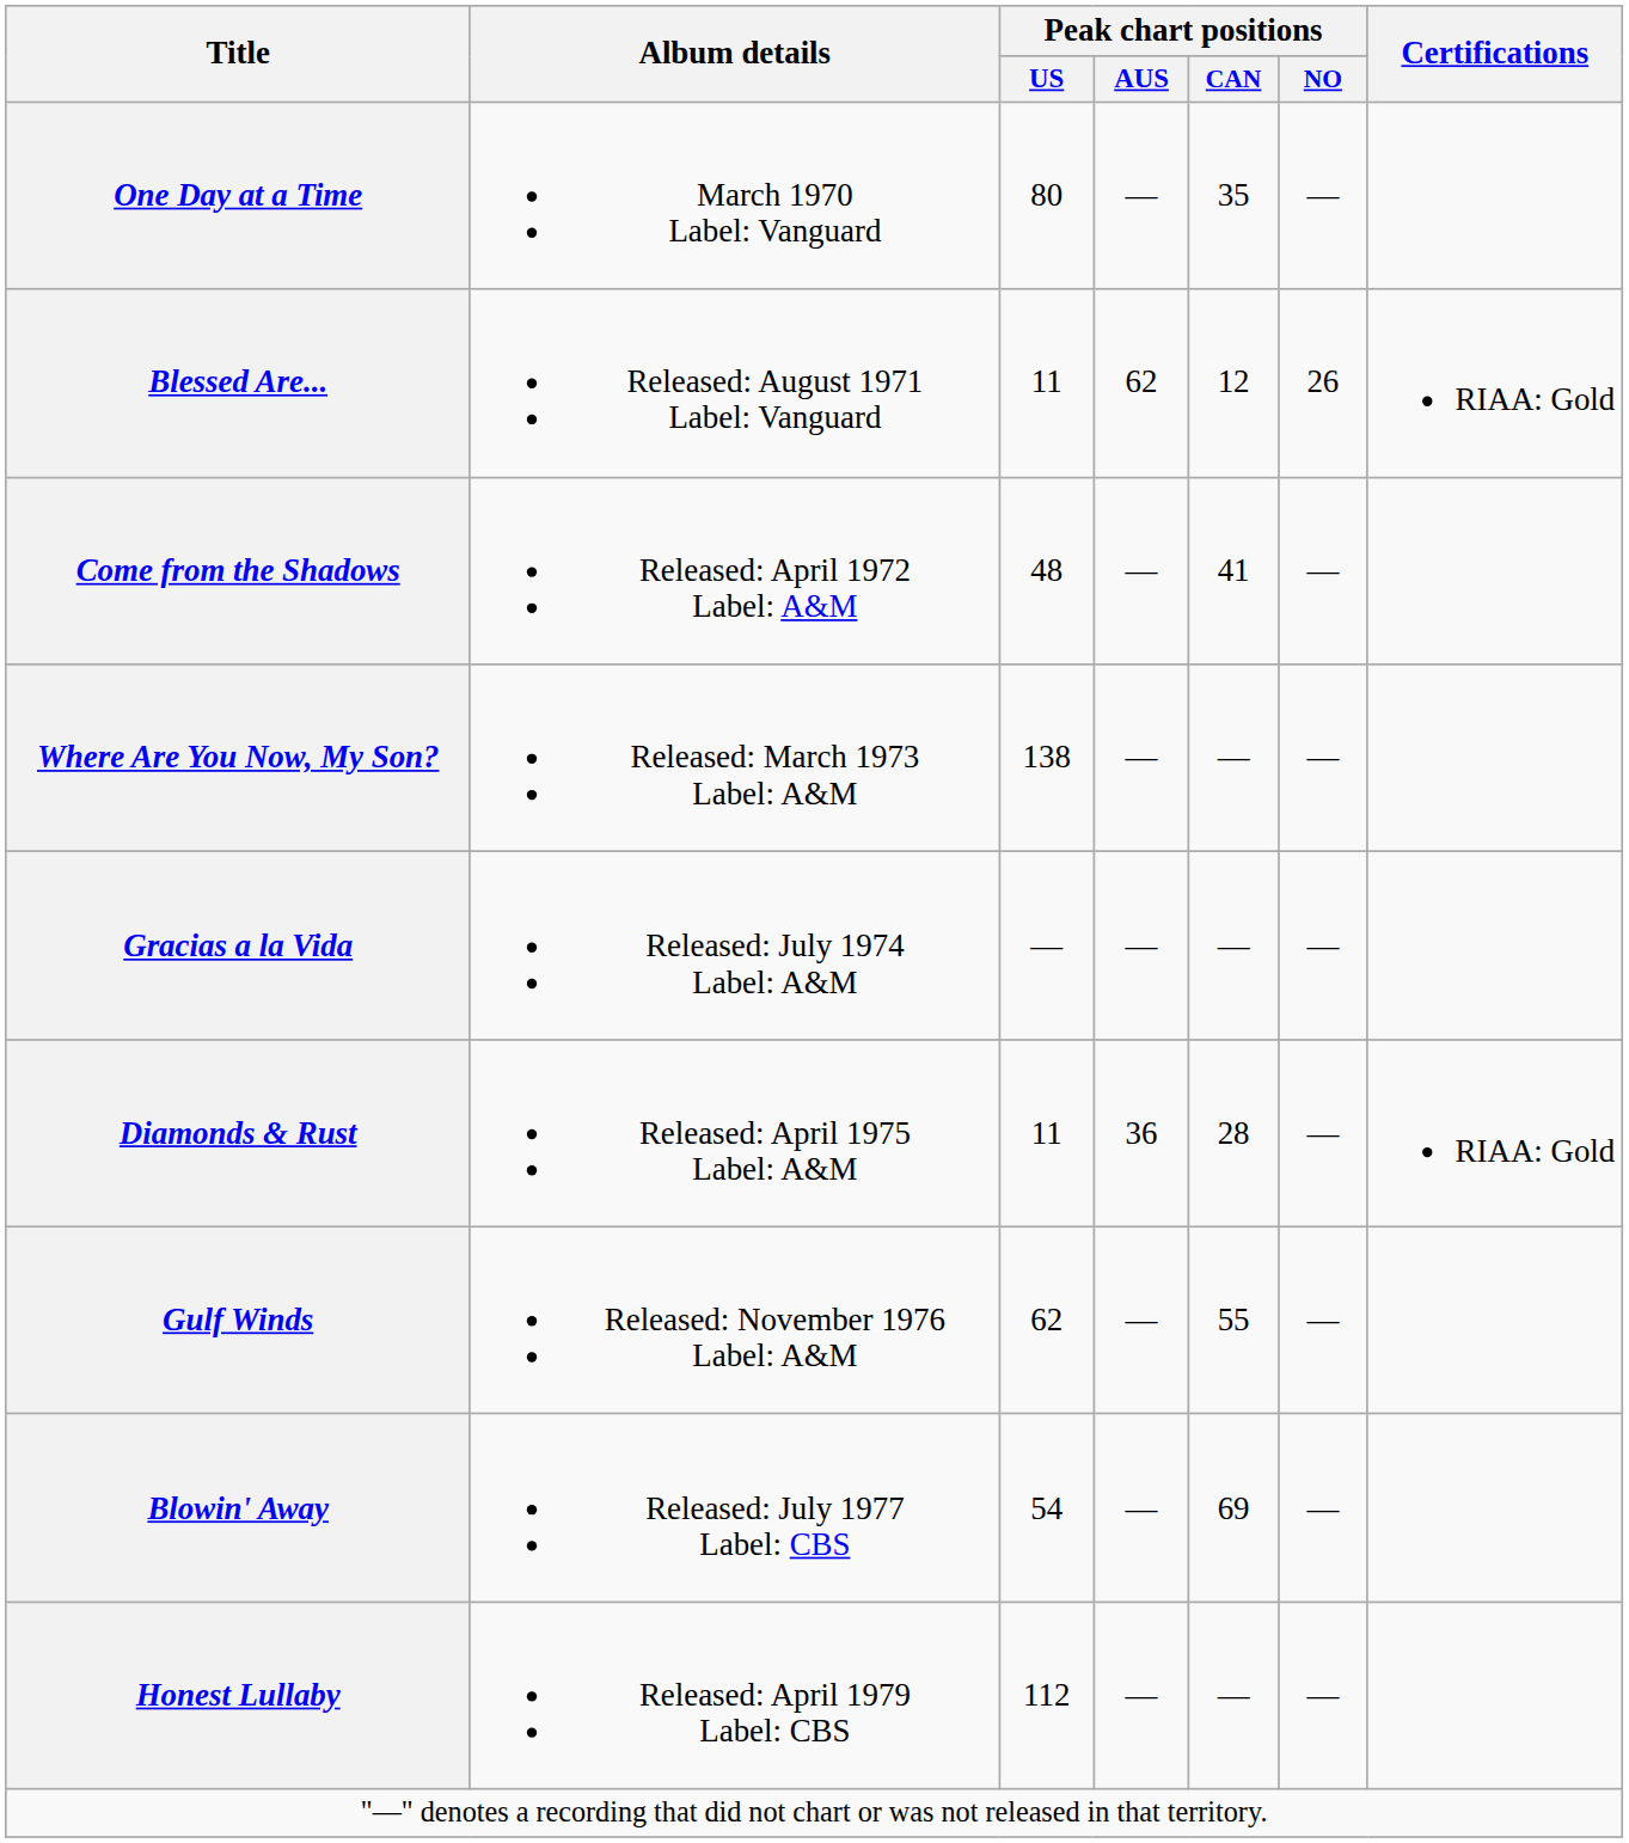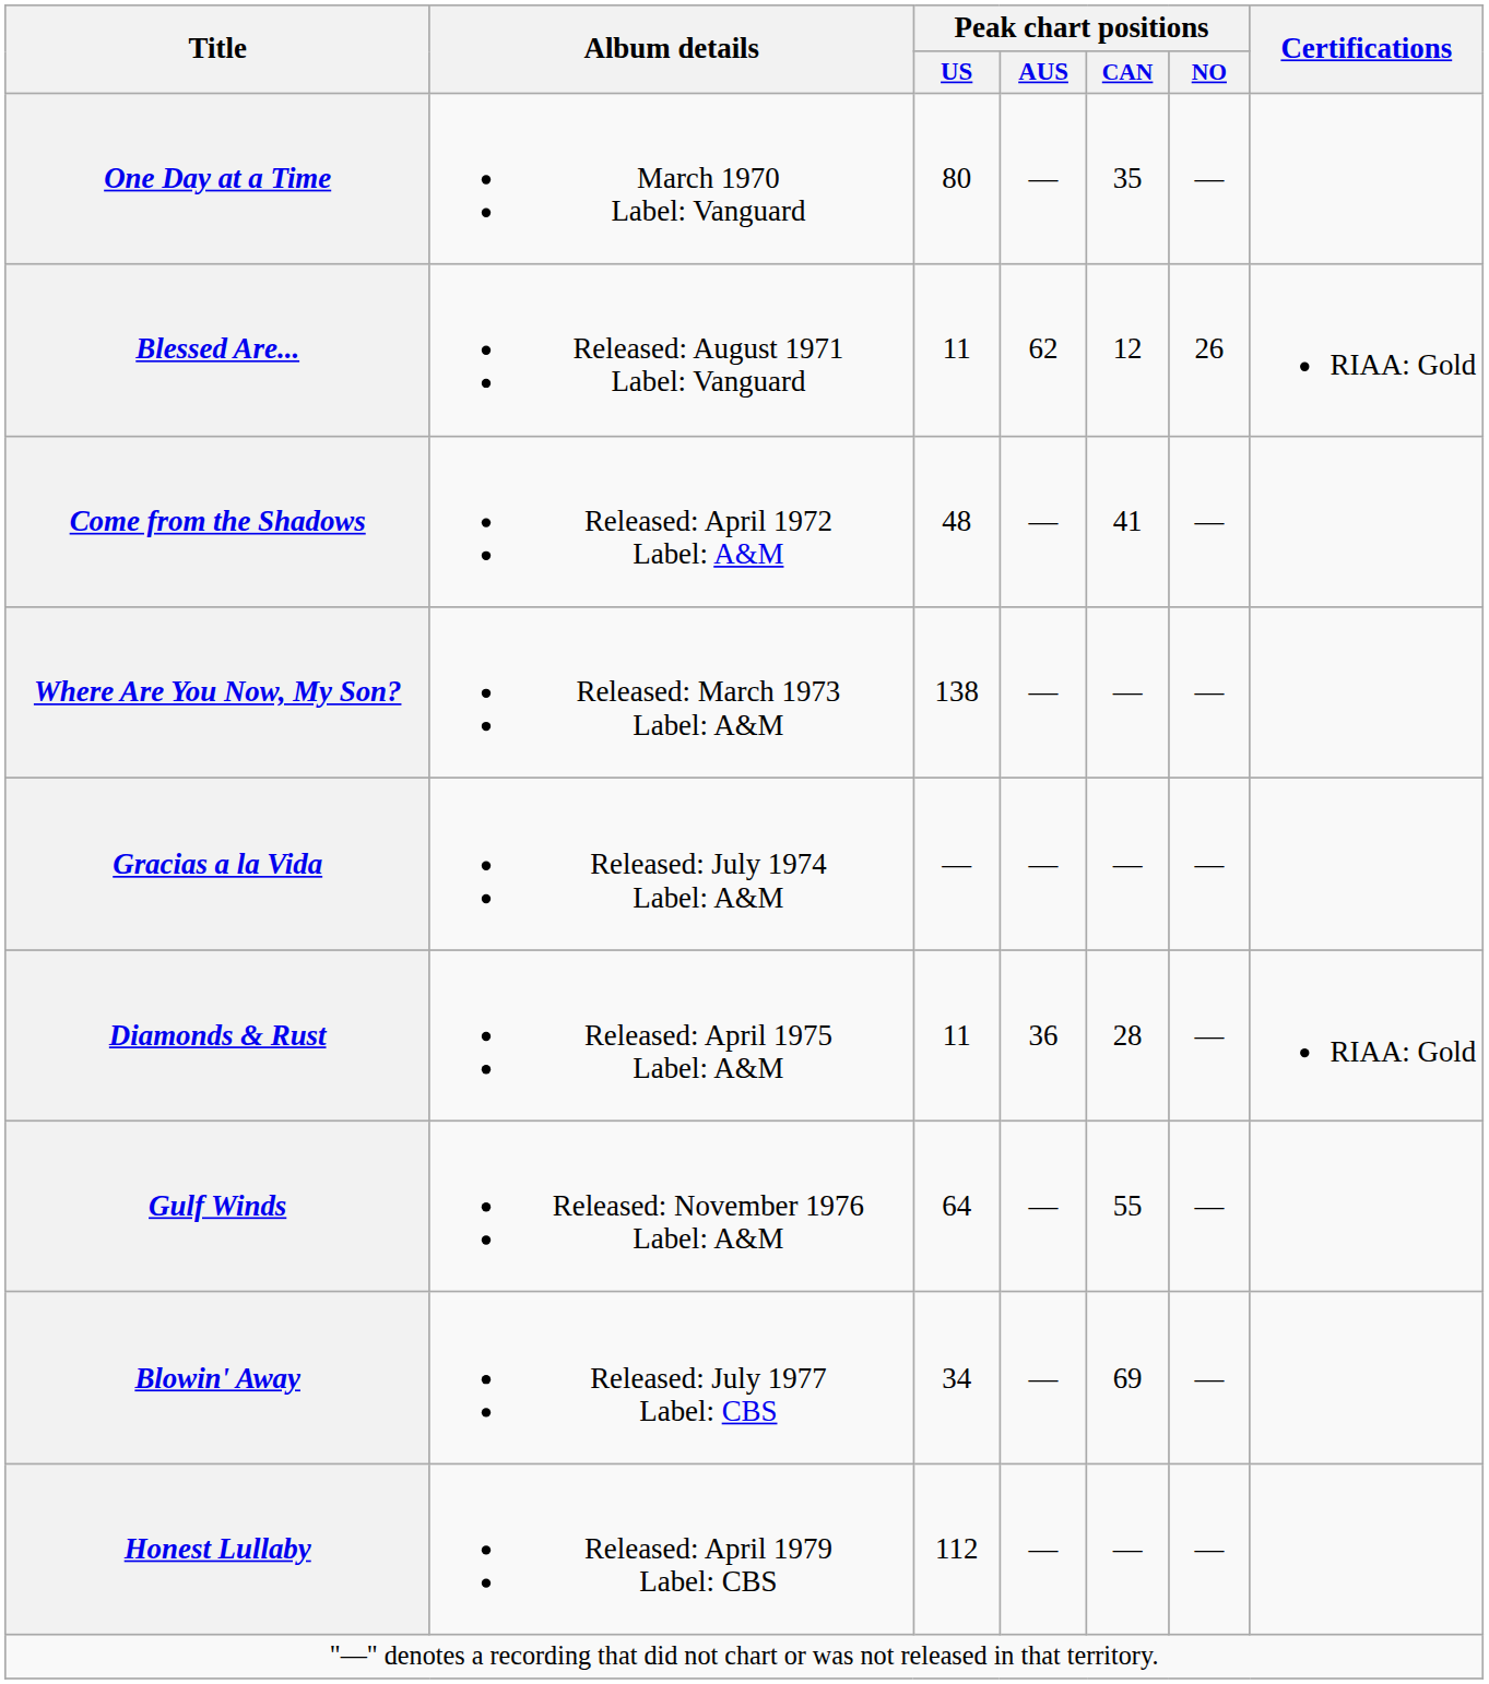Gulf Winds | Peak chart positions / US: 62 -> 64
Blowin' Away | Peak chart positions / US: 54 -> 34
